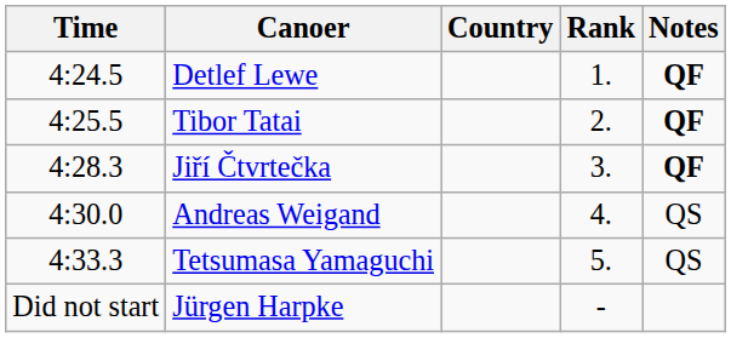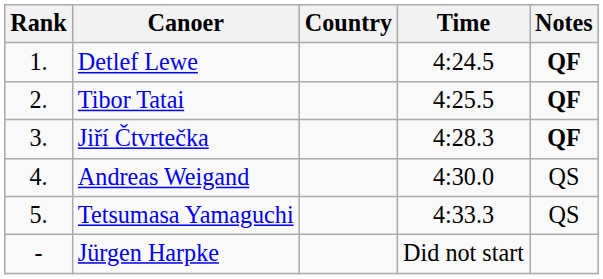columns swapped: Rank <-> Time
